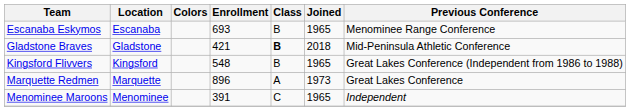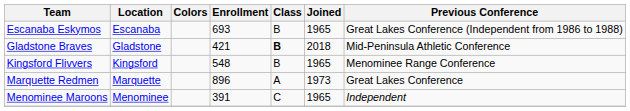Escanaba Eskymos | Previous Conference: Menominee Range Conference -> Great Lakes Conference (Independent from 1986 to 1988)
Kingsford Flivvers | Previous Conference: Great Lakes Conference (Independent from 1986 to 1988) -> Menominee Range Conference
